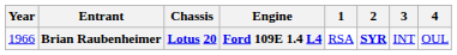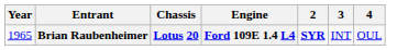- column: 1 | RSA
Brian Raubenheimer | Year: 1966 -> 1965
